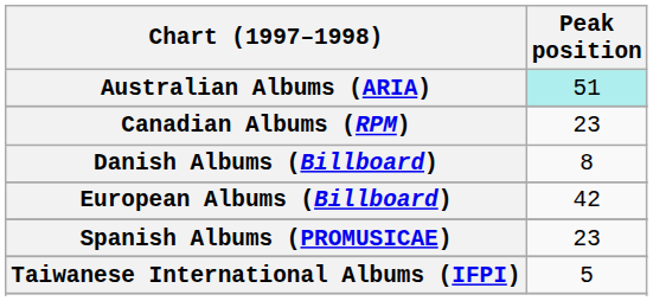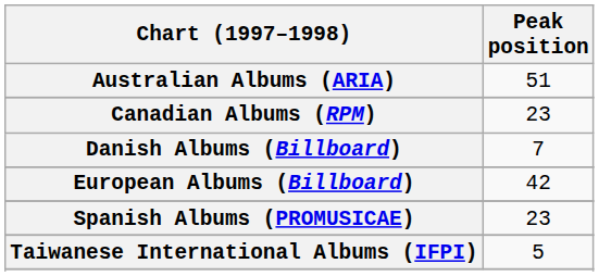Australian Albums (ARIA) | Peak position: paleturquoise background -> no background
Danish Albums (Billboard) | Peak position: 8 -> 7
